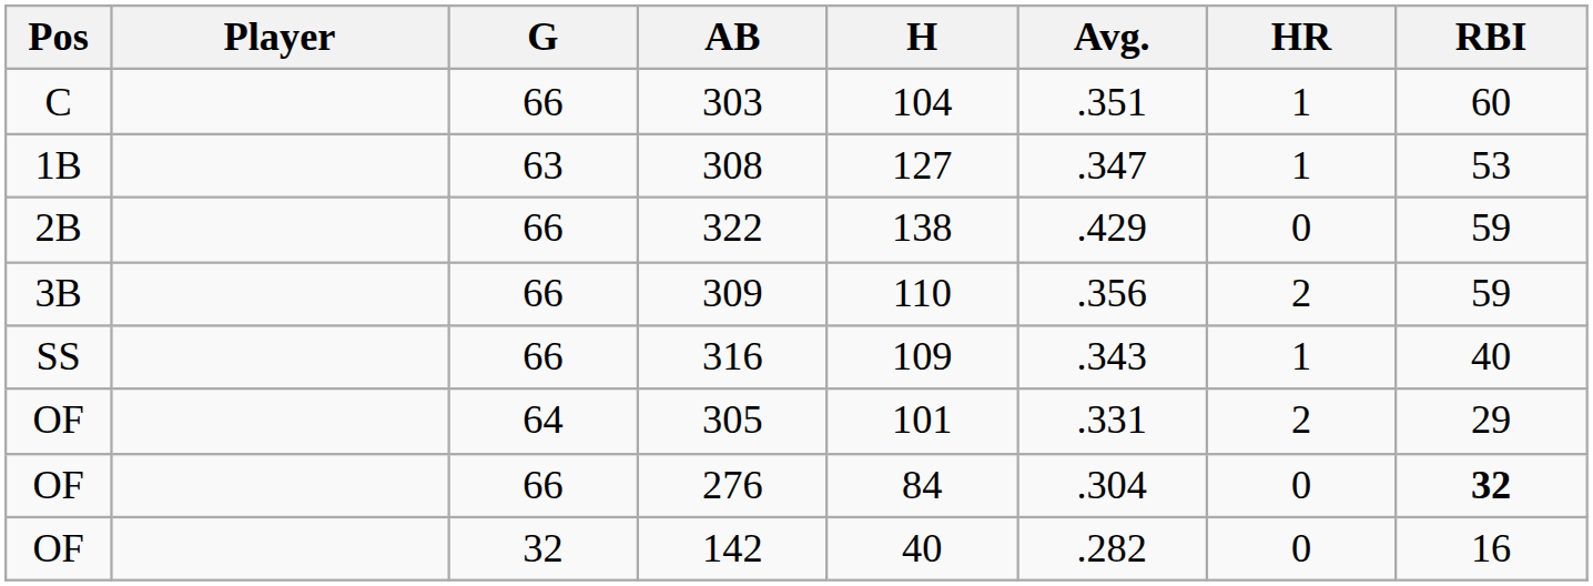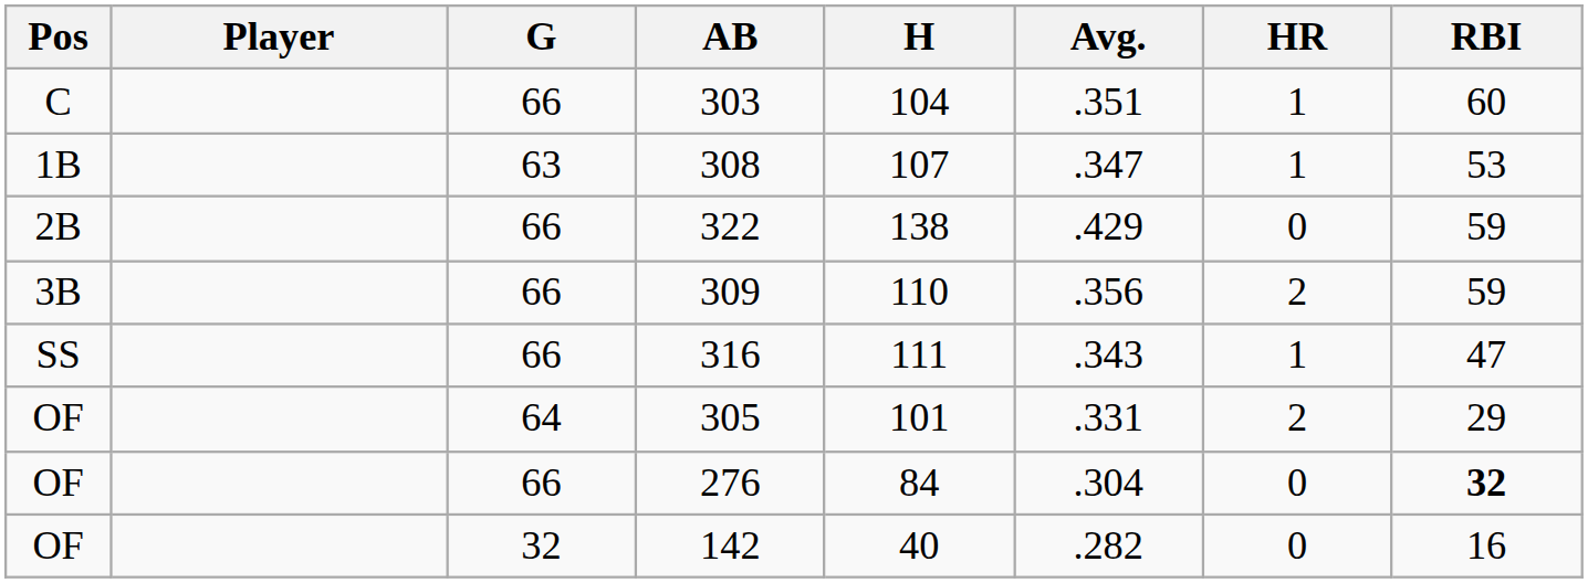308 | H: 127 -> 107
316 | H: 109 -> 111
316 | RBI: 40 -> 47
